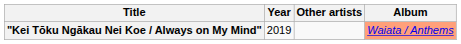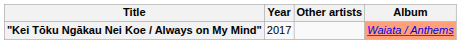"Kei Tōku Ngākau Nei Koe / Always on My Mind" | Year: 2019 -> 2017
